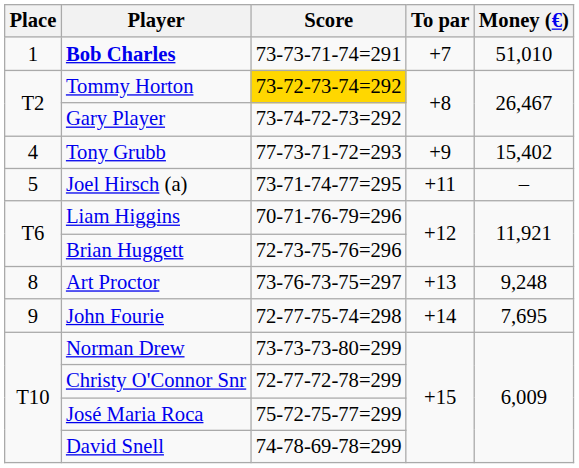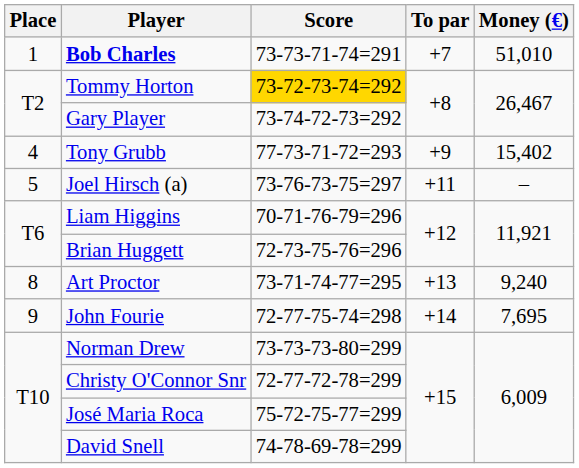Joel Hirsch (a) | Score: 73-71-74-77=295 -> 73-76-73-75=297
Art Proctor | Score: 73-76-73-75=297 -> 73-71-74-77=295
Art Proctor | Money (€): 9,248 -> 9,240
